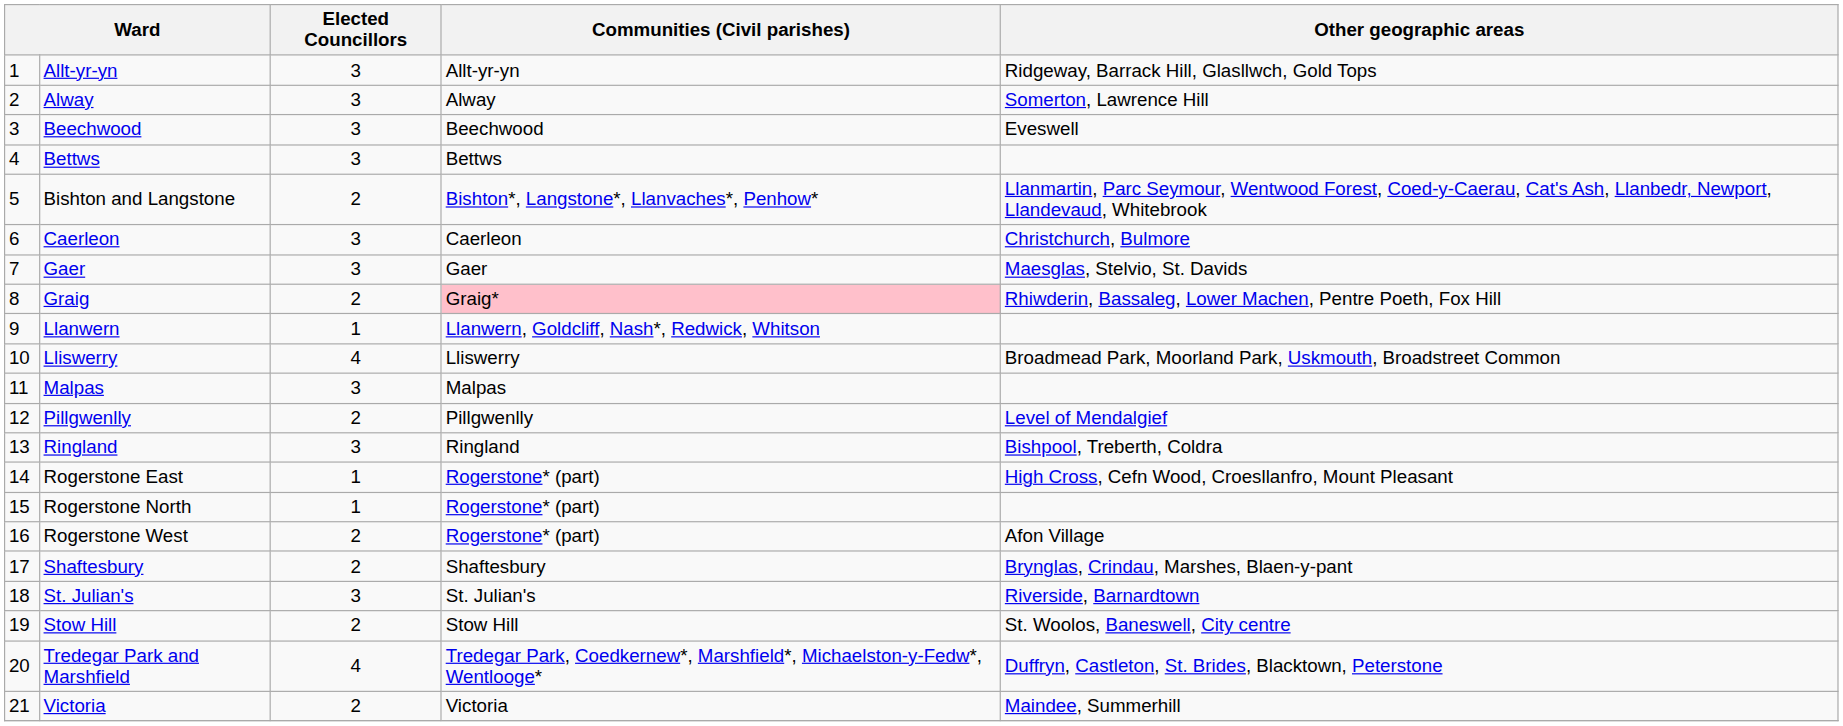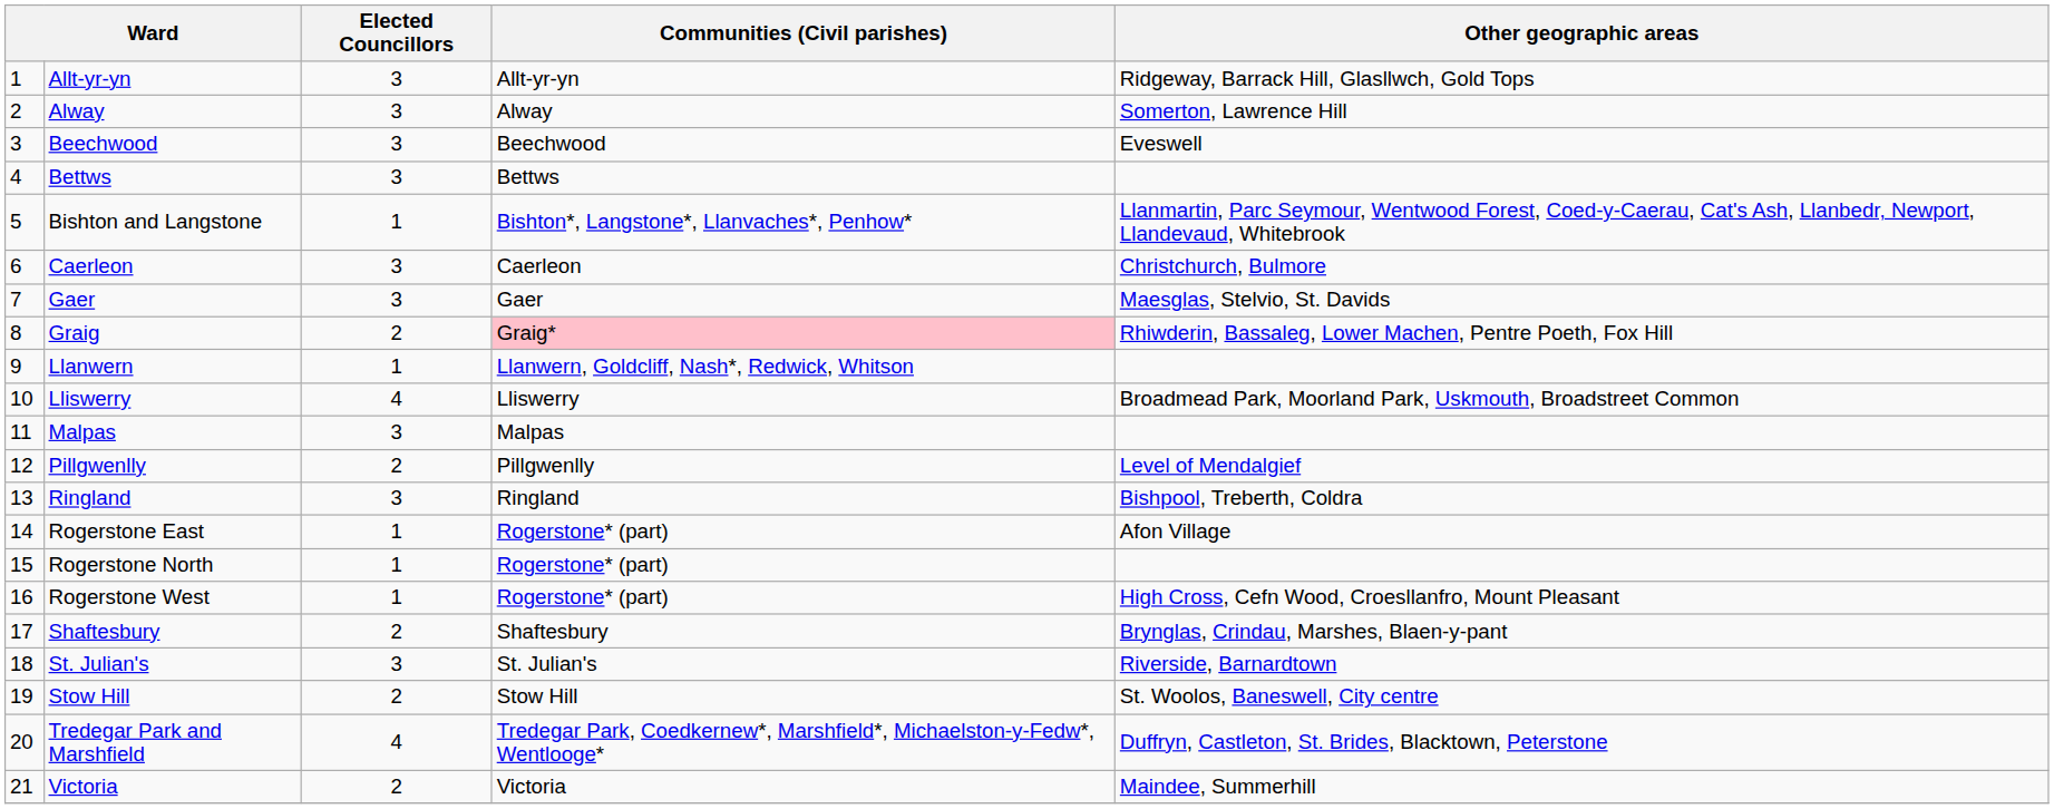Bishton and Langstone | Elected Councillors: 2 -> 1
Rogerstone East | Other geographic areas: High Cross, Cefn Wood, Croesllanfro, Mount Pleasant -> Afon Village
Rogerstone West | Elected Councillors: 2 -> 1
Rogerstone West | Other geographic areas: Afon Village -> High Cross, Cefn Wood, Croesllanfro, Mount Pleasant
